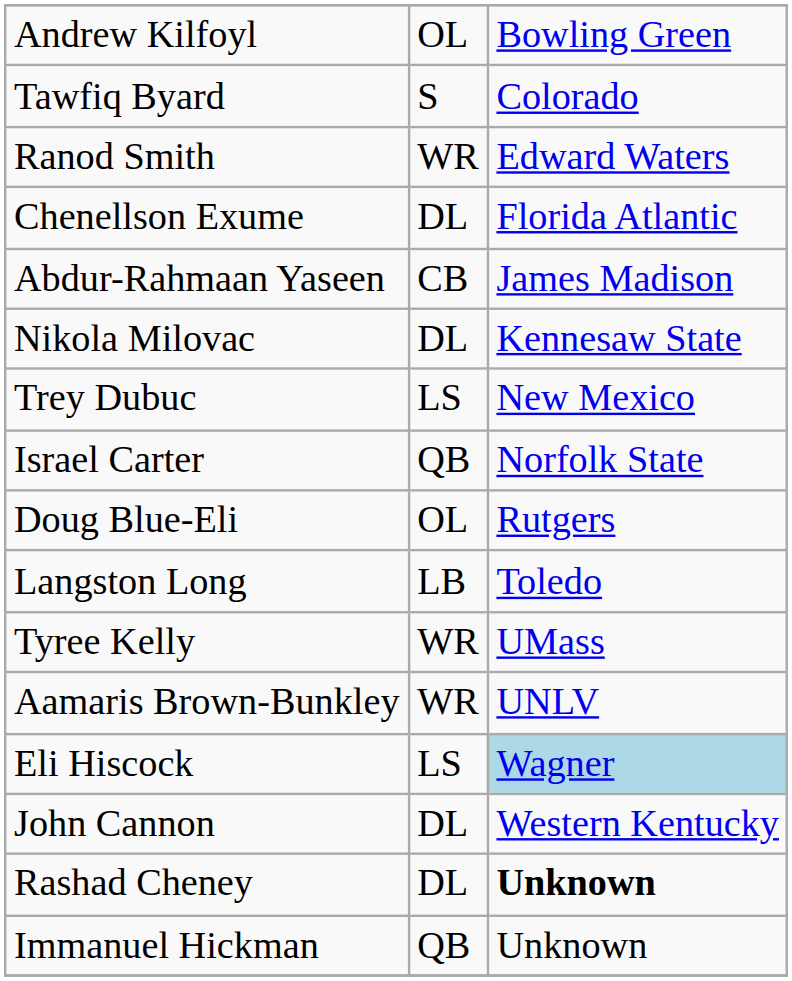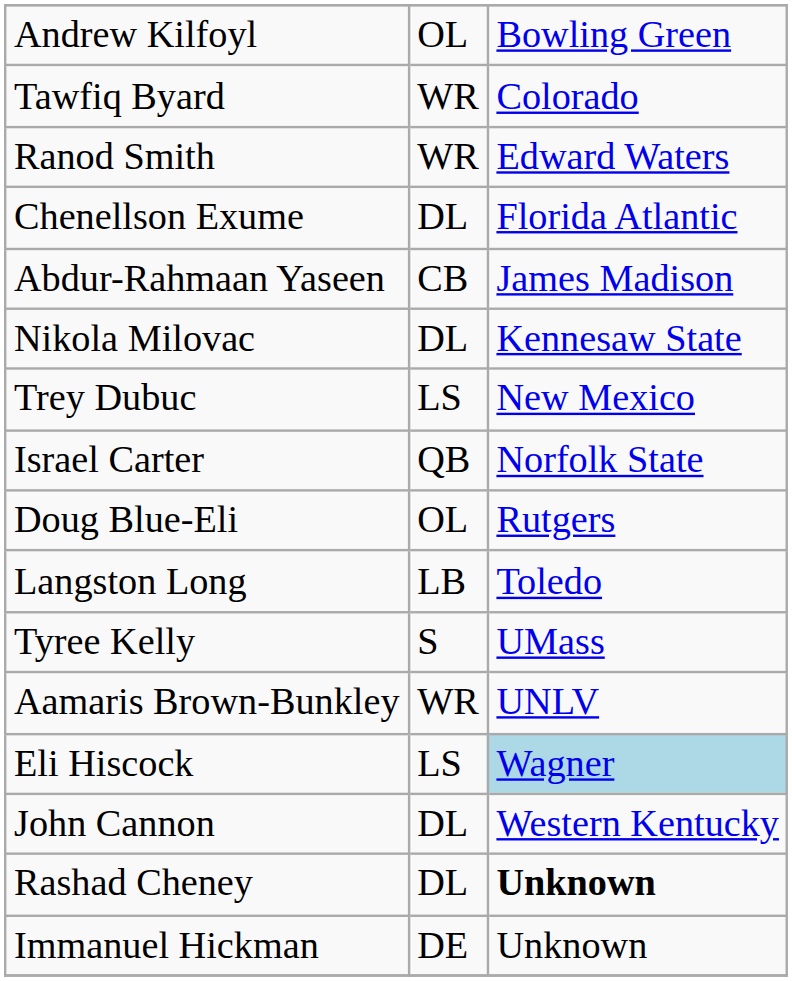Tawfiq Byard | column 2: S -> WR
Tyree Kelly | column 2: WR -> S
Immanuel Hickman | column 2: QB -> DE
